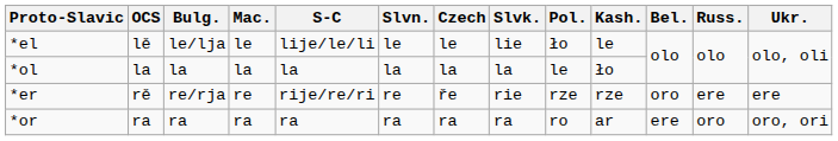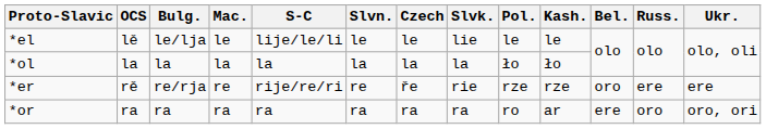*el | Pol.: ło -> le
*ol | Pol.: le -> ło
